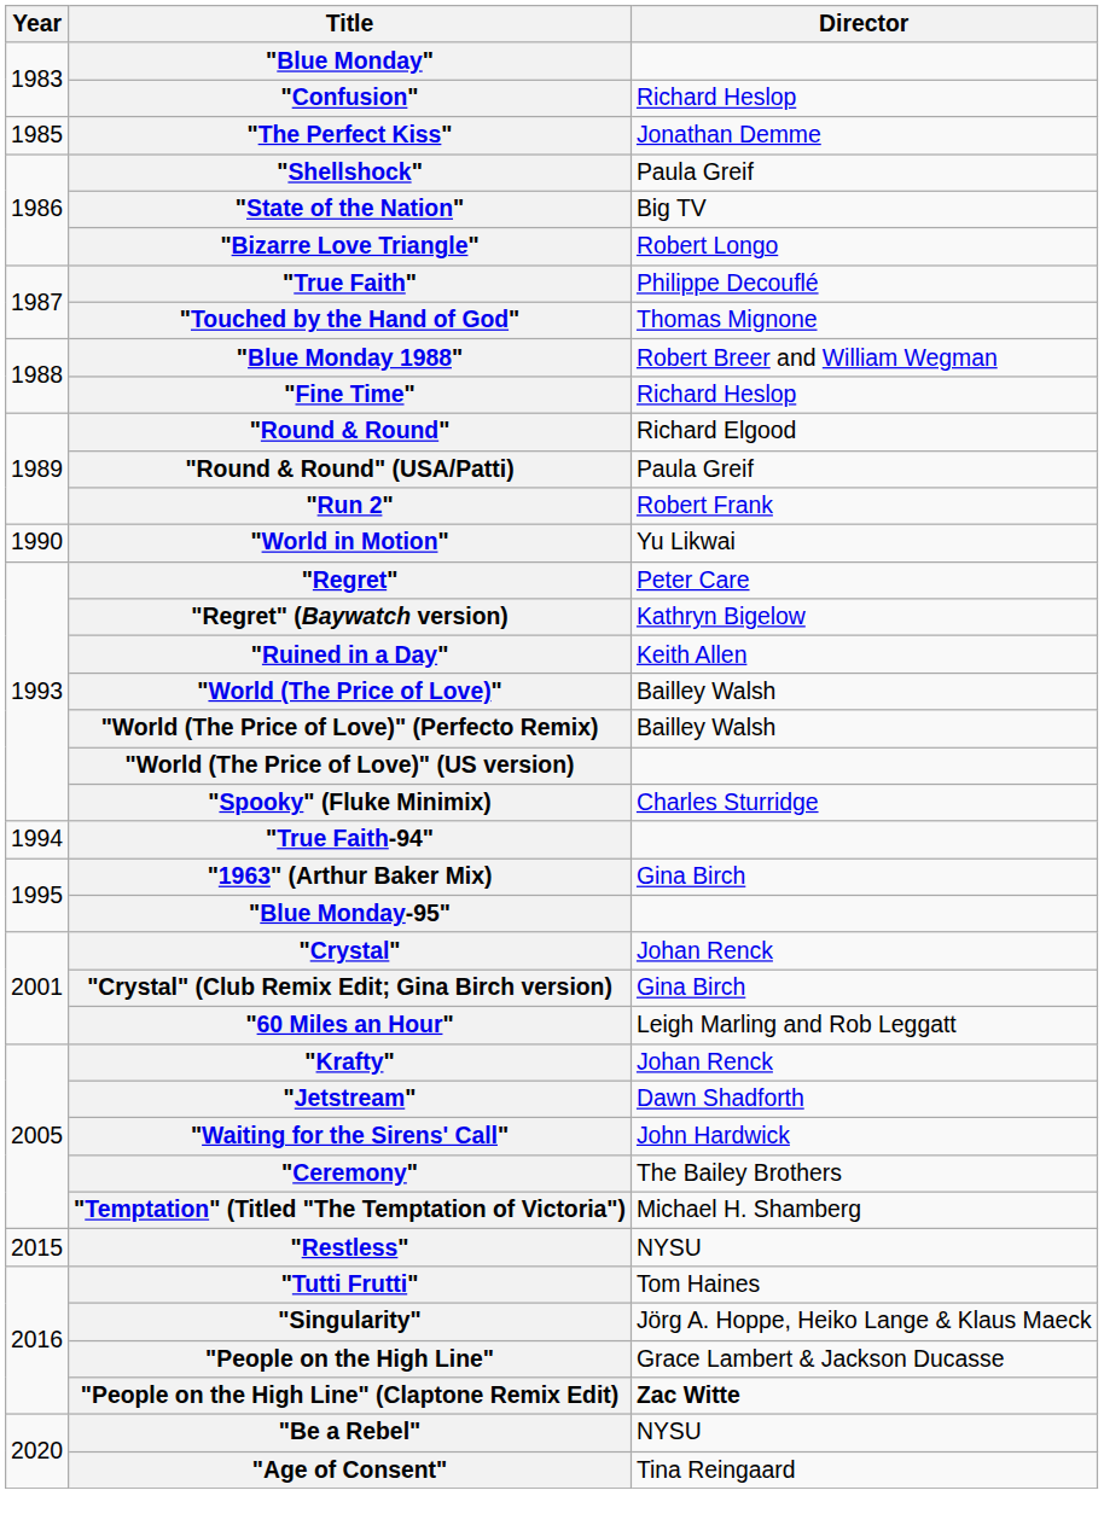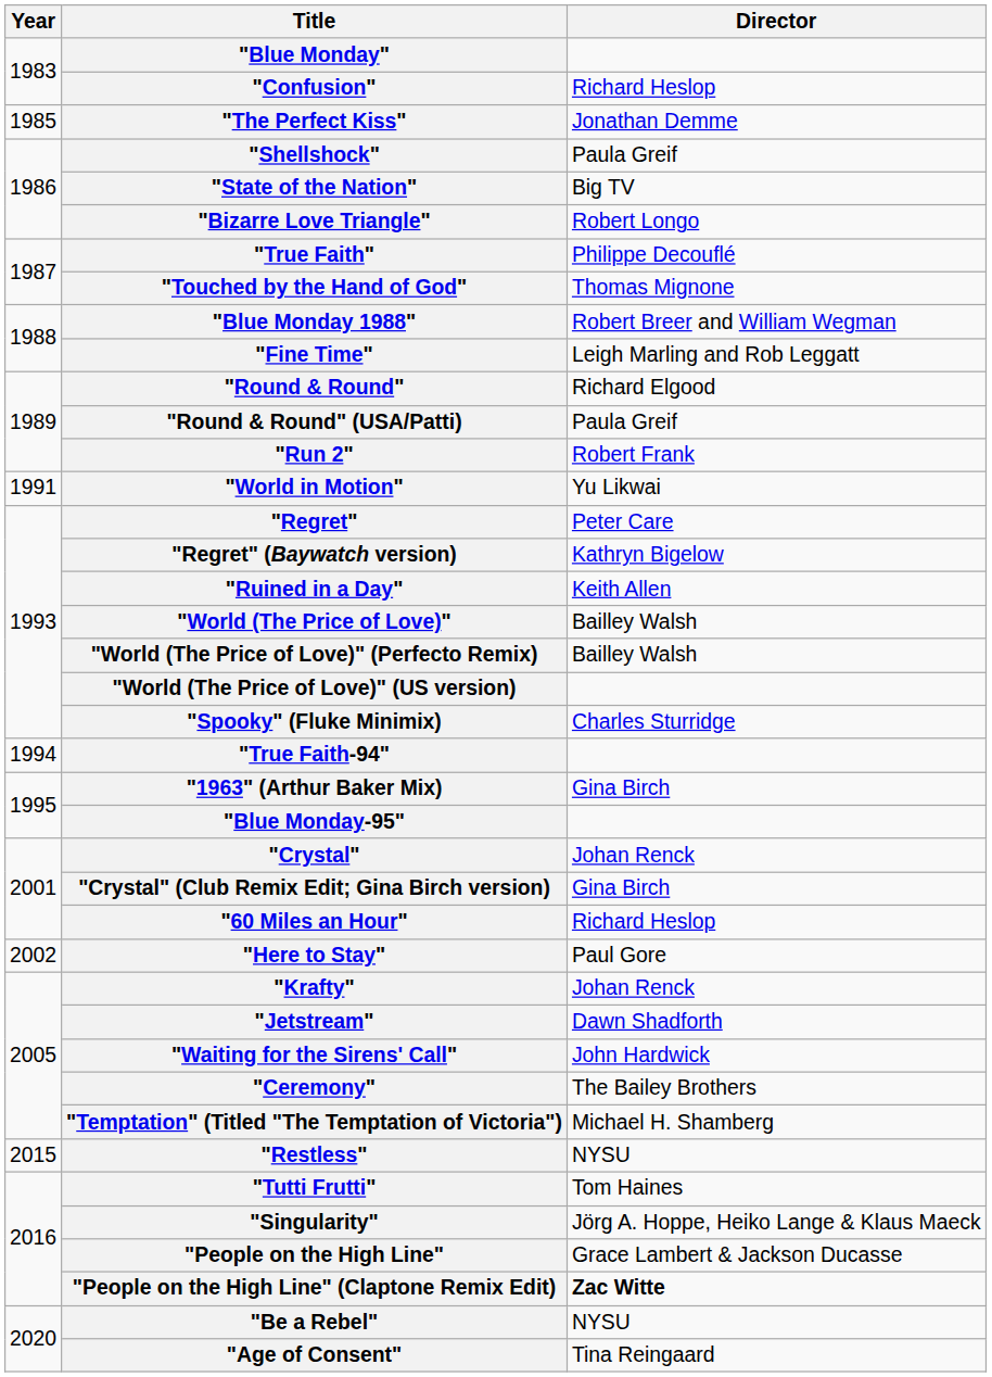"Fine Time" | Director: Richard Heslop -> Leigh Marling and Rob Leggatt
"World in Motion" | Year: 1990 -> 1991
"60 Miles an Hour" | Director: Leigh Marling and Rob Leggatt -> Richard Heslop
+ row: 2002 | "Here to Stay" | Paul Gore
